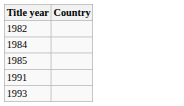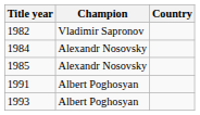+ column: Champion | Vladimir Sapronov | Alexandr Nosovsky | Alexandr Nosovsky | Albert Poghosyan | Albert Poghosyan
